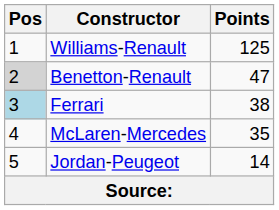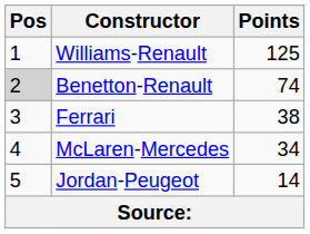Benetton-Renault | Points: 47 -> 74
Ferrari | Pos: lightblue background -> no background
McLaren-Mercedes | Points: 35 -> 34
